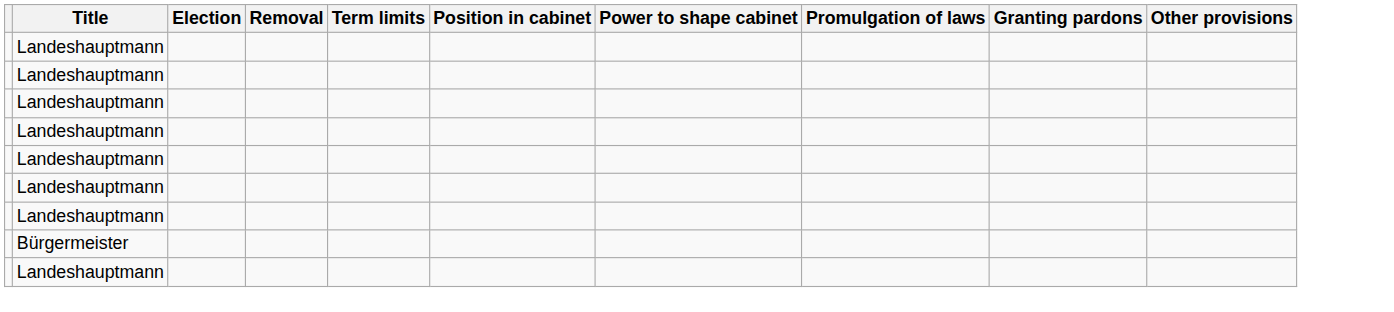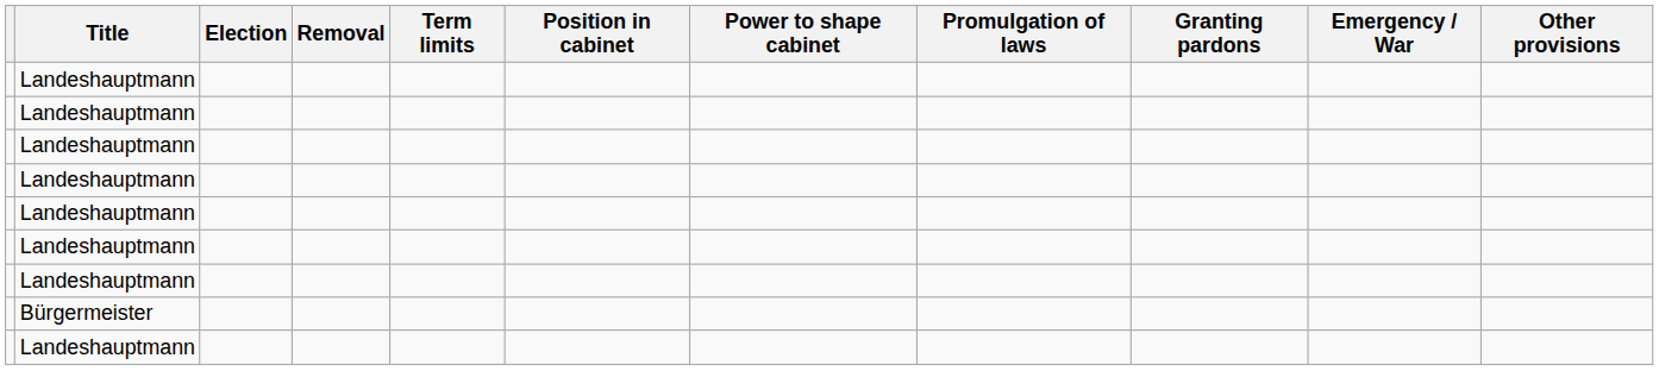+ column: Emergency / War
